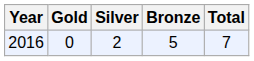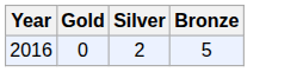- column: Total | 7
